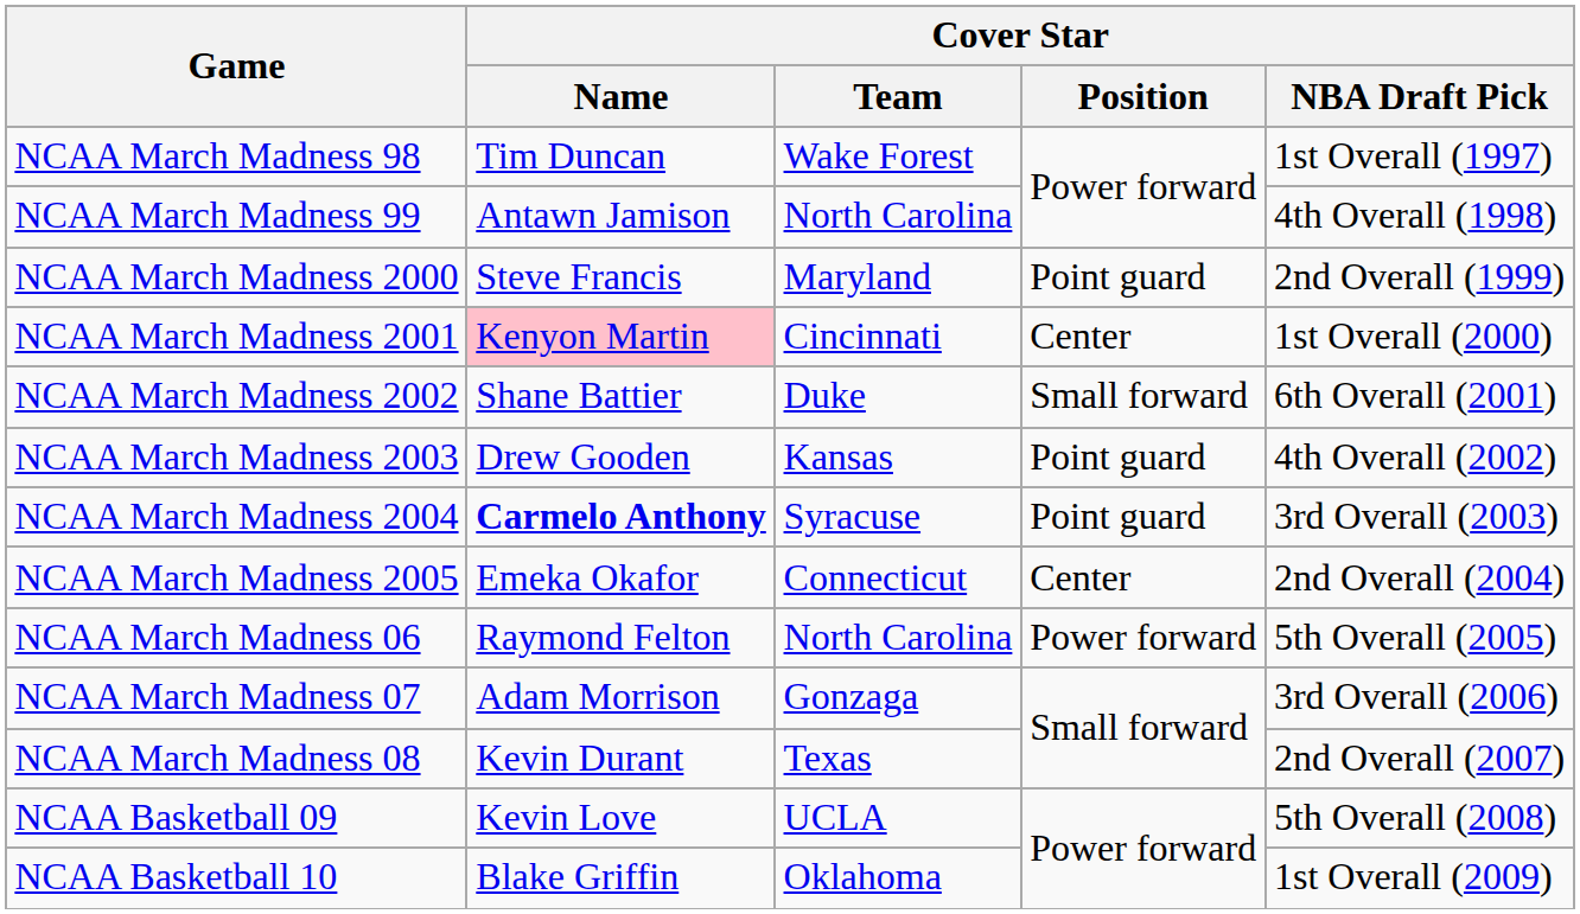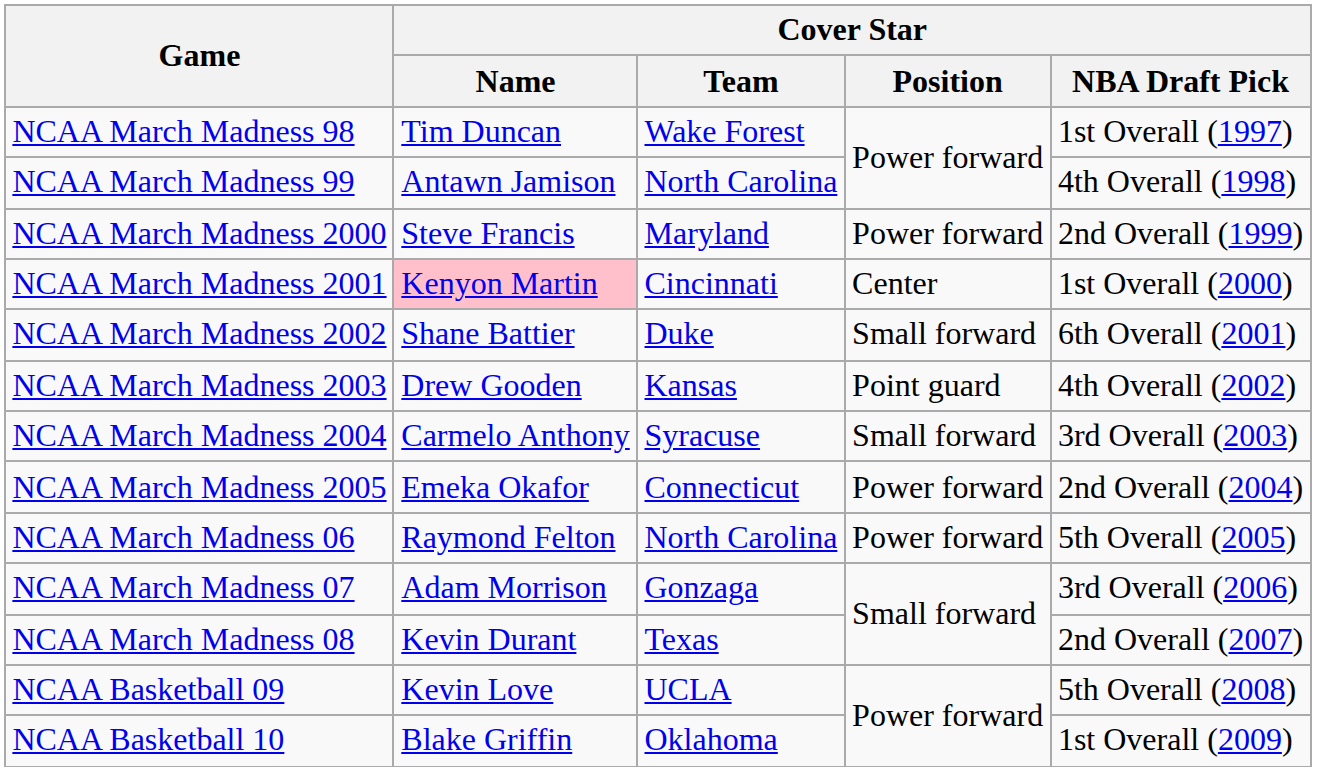NCAA March Madness 2000 | Cover Star / Position: Point guard -> Power forward
NCAA March Madness 2004 | Cover Star / Name: bold -> normal
NCAA March Madness 2004 | Cover Star / Position: Point guard -> Small forward
NCAA March Madness 2005 | Cover Star / Position: Center -> Power forward
